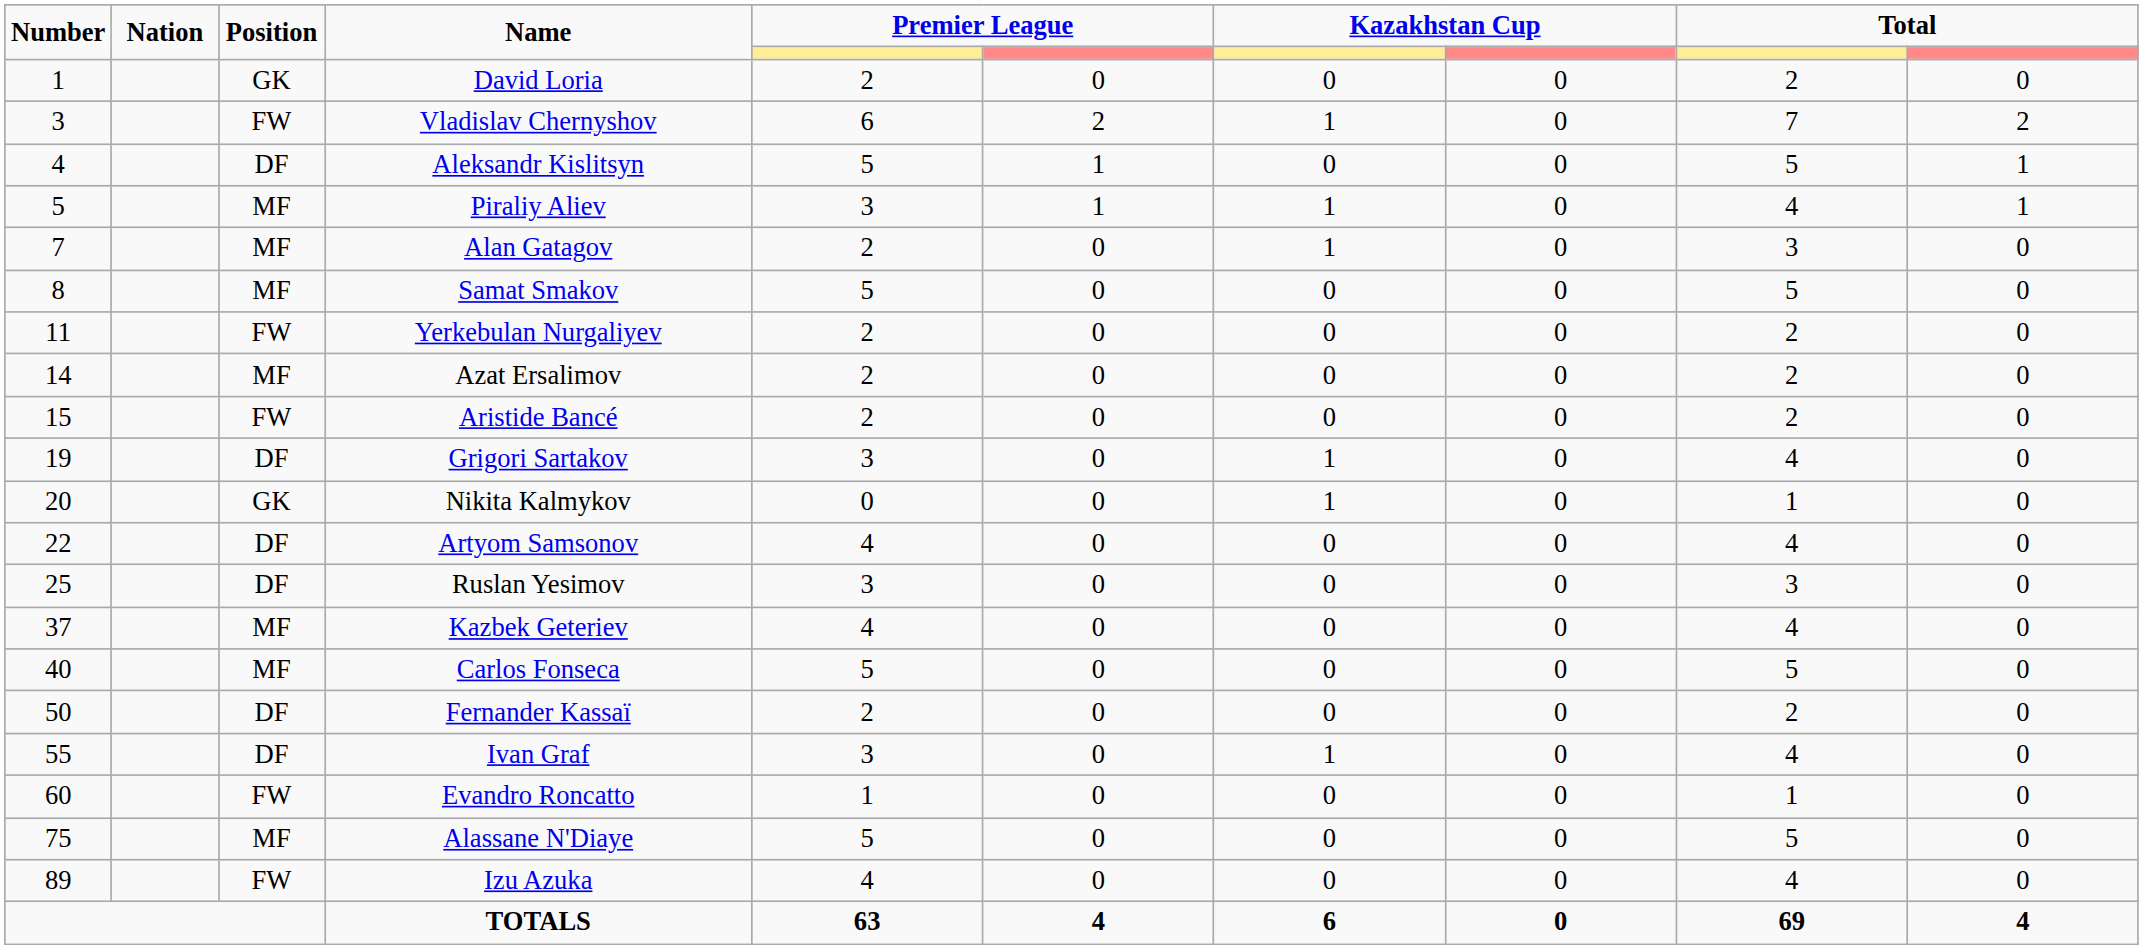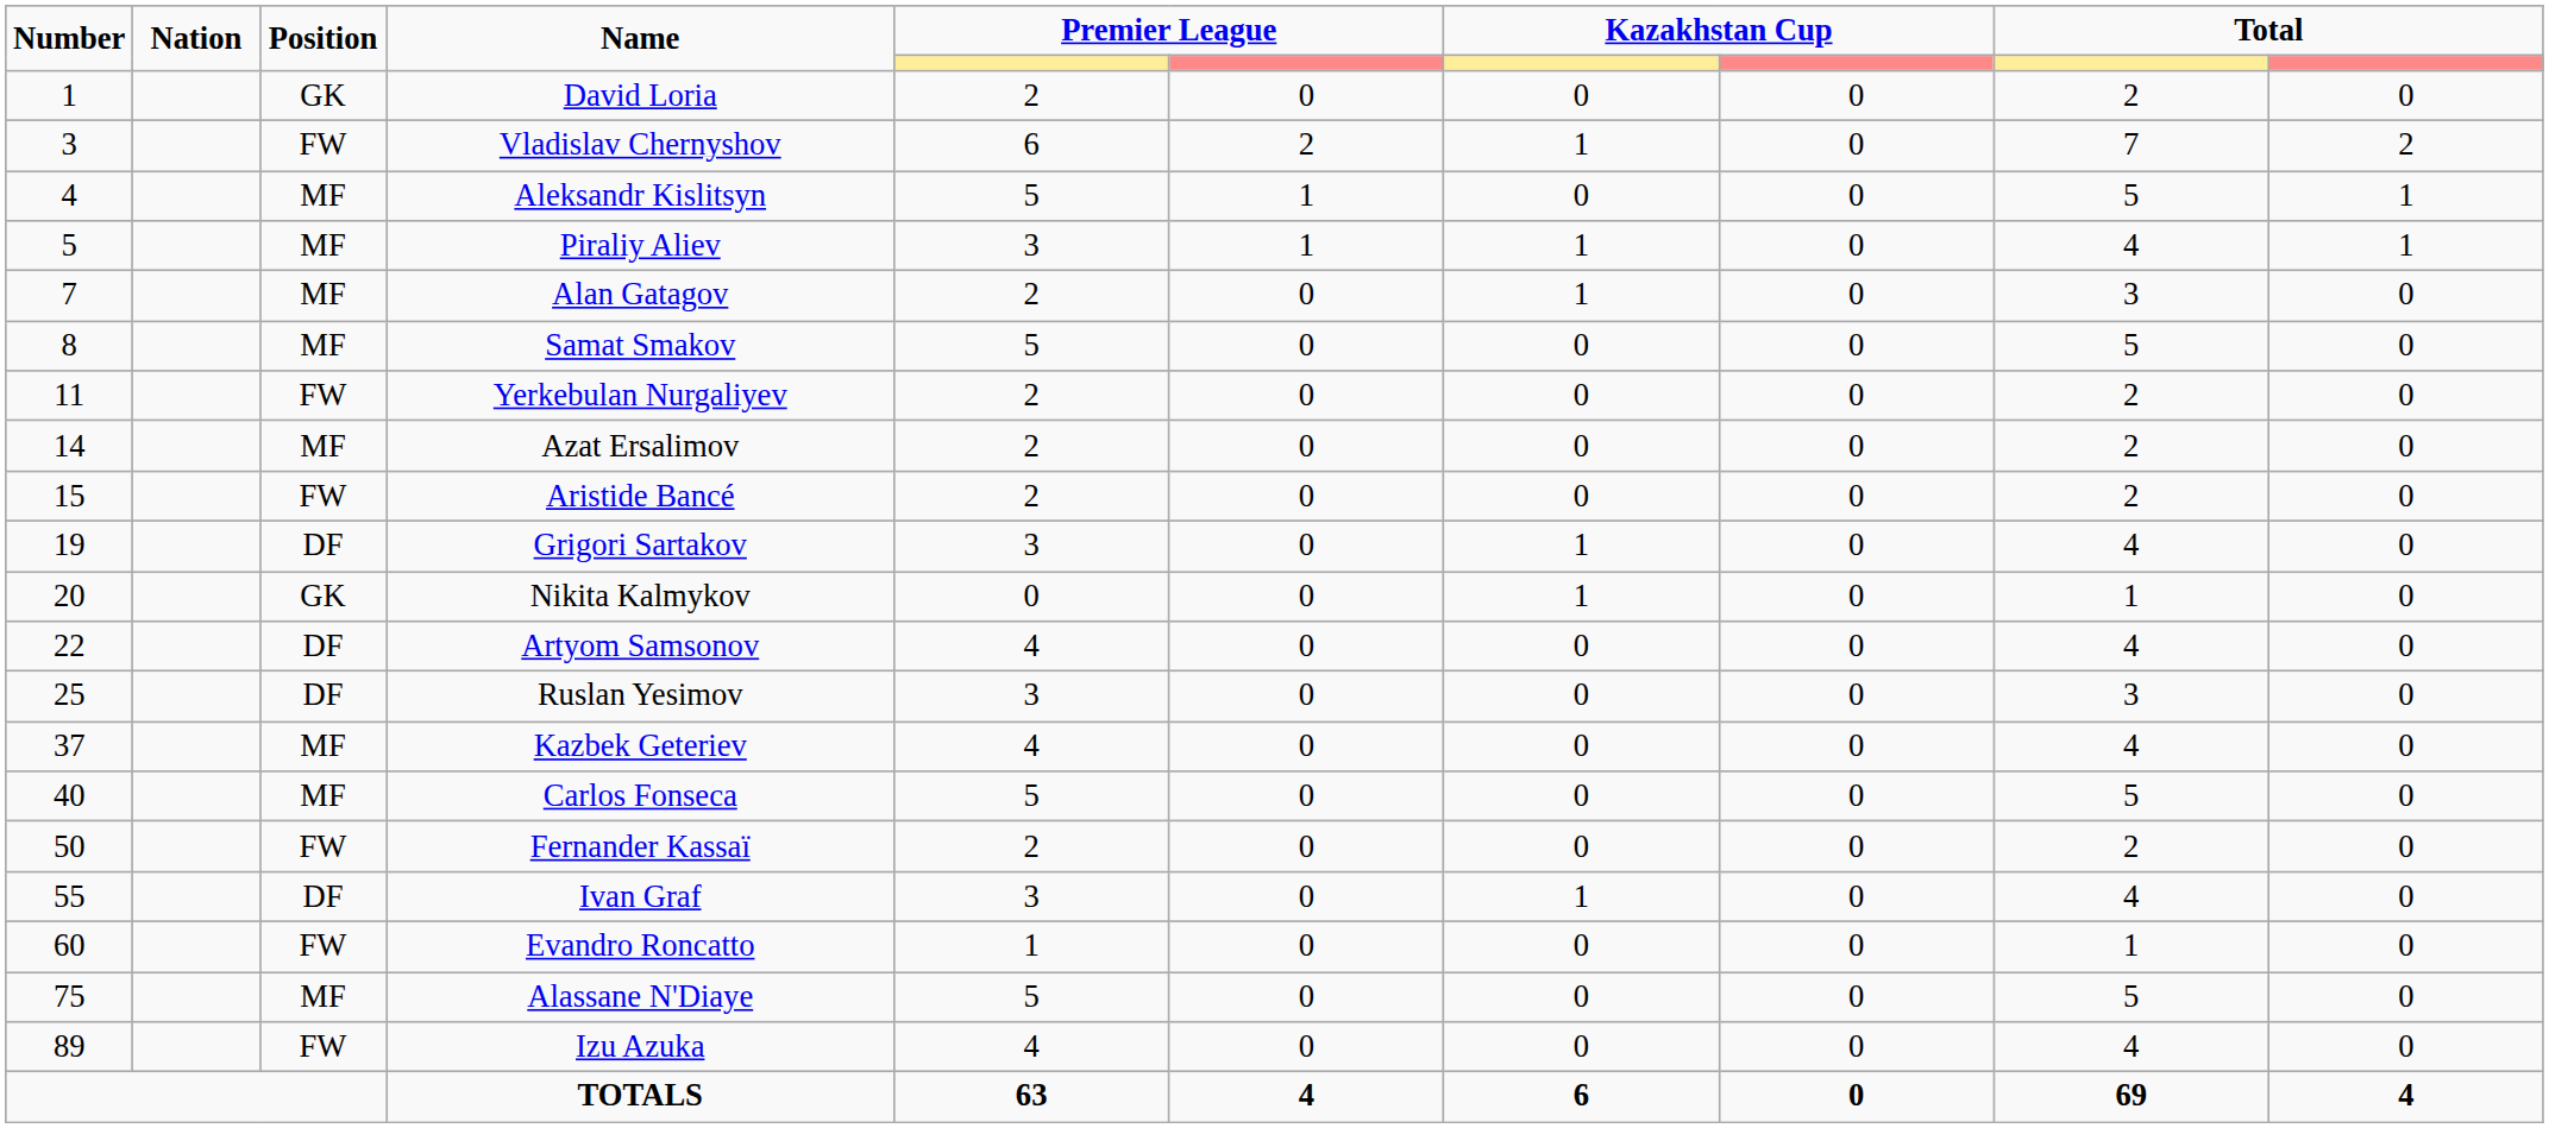Aleksandr Kislitsyn | Position: DF -> MF
Fernander Kassaï | Position: DF -> FW
